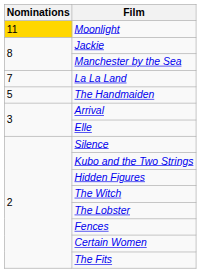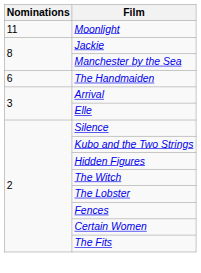Moonlight | Nominations: gold background -> no background
- row: 7 | La La Land
The Handmaiden | Nominations: 5 -> 6
